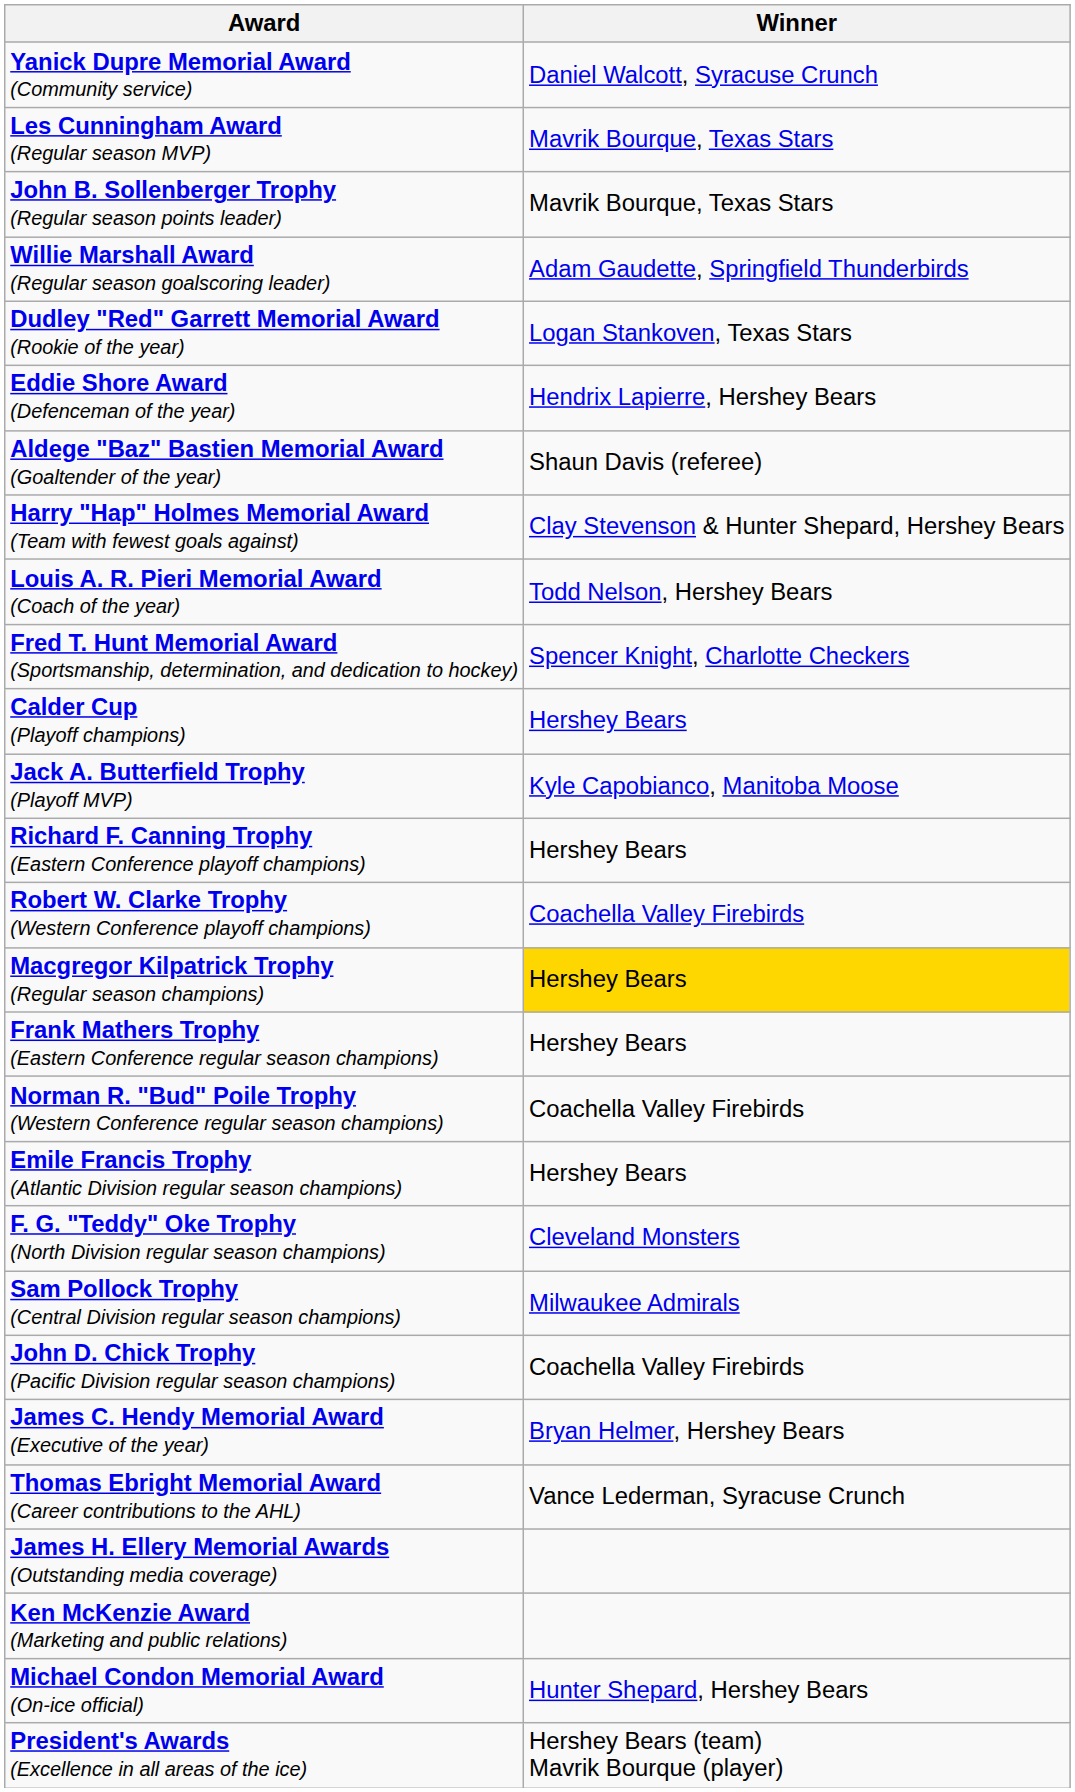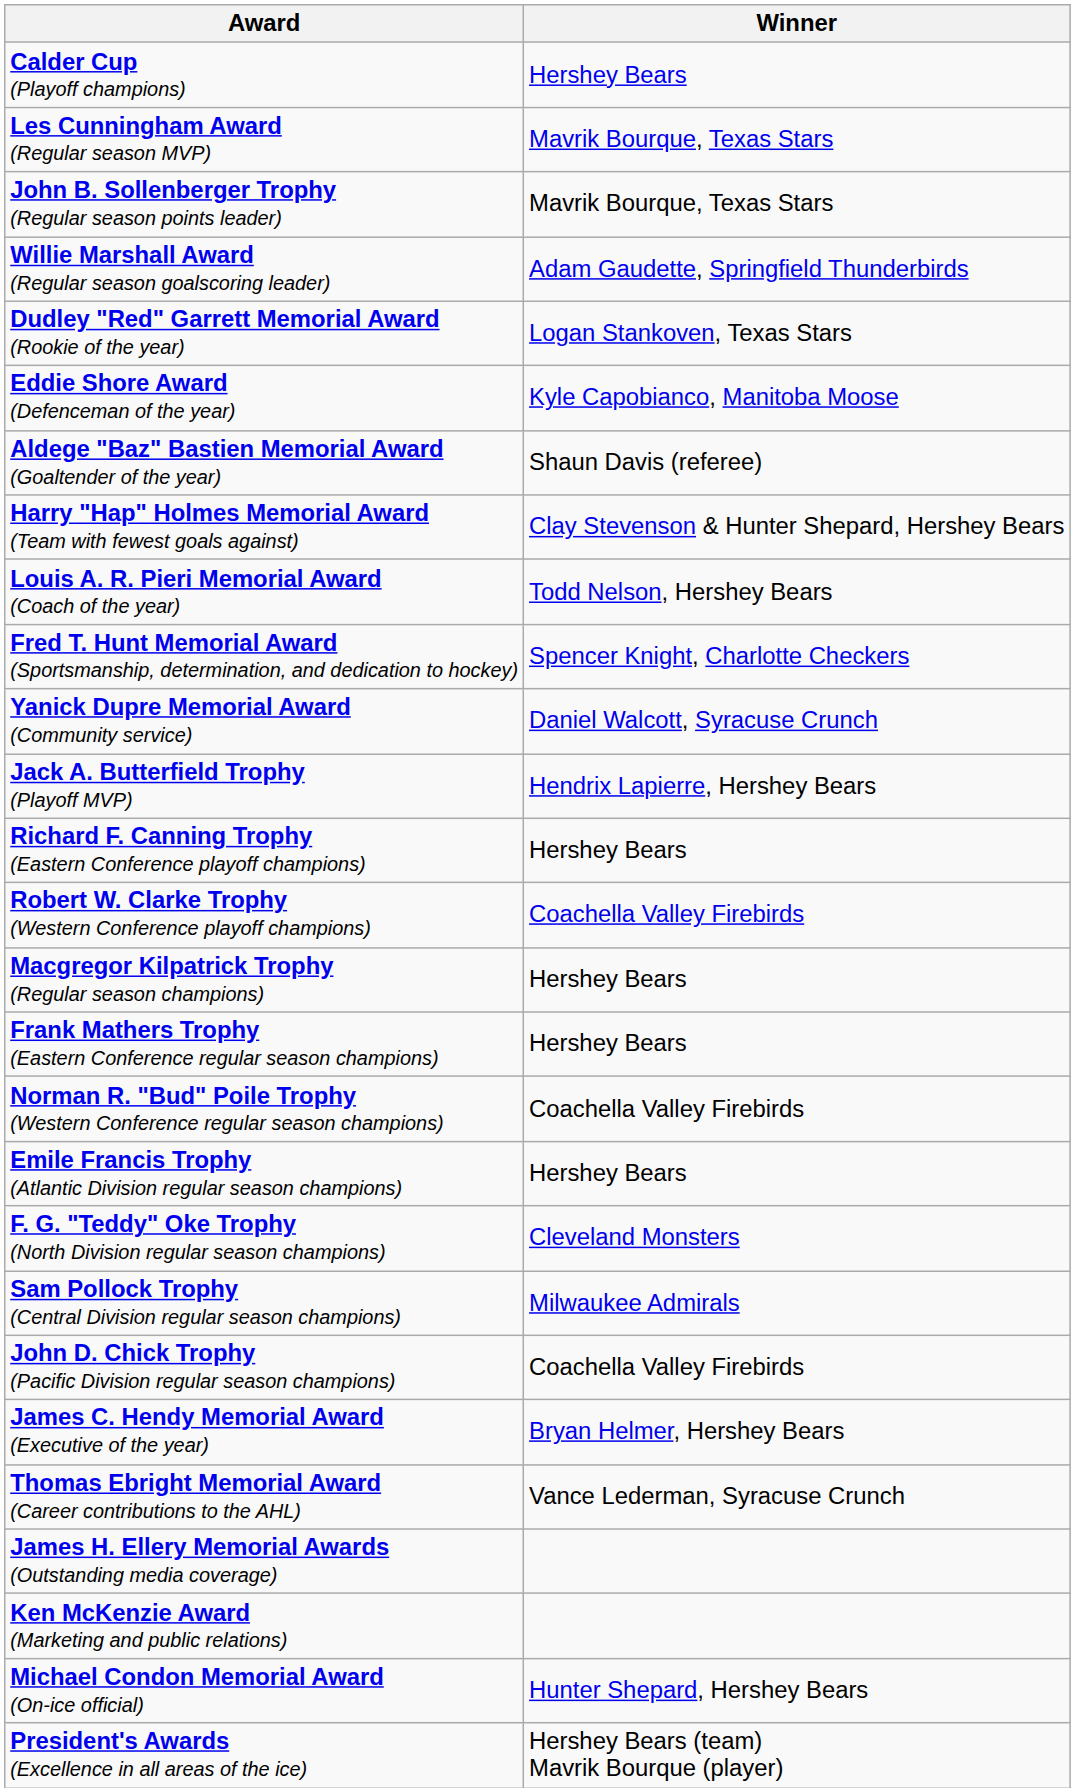rows swapped: Calder Cup (Playoff champions) <-> Yanick Dupre Memorial Award (Community service)
Eddie Shore Award (Defenceman of the year) | Winner: Hendrix Lapierre, Hershey Bears -> Kyle Capobianco, Manitoba Moose
Jack A. Butterfield Trophy (Playoff MVP) | Winner: Kyle Capobianco, Manitoba Moose -> Hendrix Lapierre, Hershey Bears
Macgregor Kilpatrick Trophy (Regular season champions) | Winner: gold background -> no background
